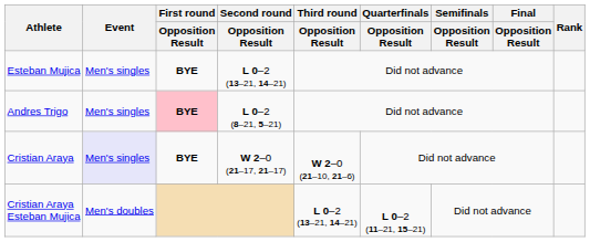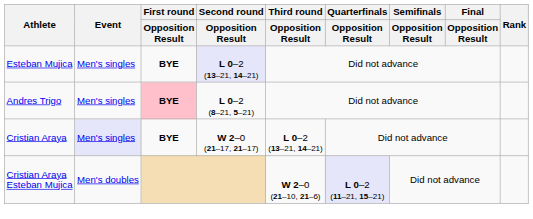Esteban Mujica | Second round / Opposition Result: no background -> lavender background
Cristian Araya | Third round / Opposition Result: W 2–0 (21–10, 21–6) -> L 0–2 (13–21, 14–21)
Cristian Araya Esteban Mujica | Third round / Opposition Result: L 0–2 (13–21, 14–21) -> W 2–0 (21–10, 21–6)
Cristian Araya Esteban Mujica | Quarterfinals / Opposition Result: no background -> lavender background
